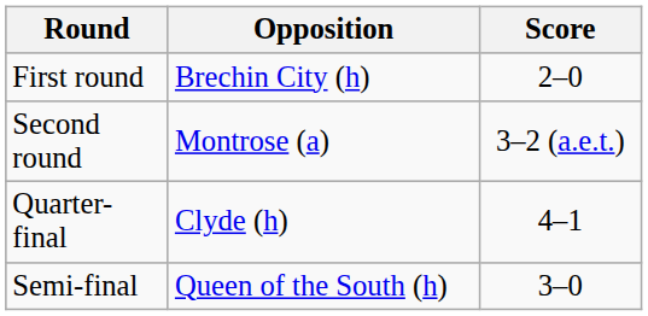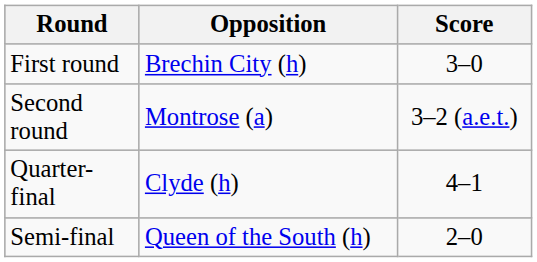First round | Score: 2–0 -> 3–0
Semi-final | Score: 3–0 -> 2–0
